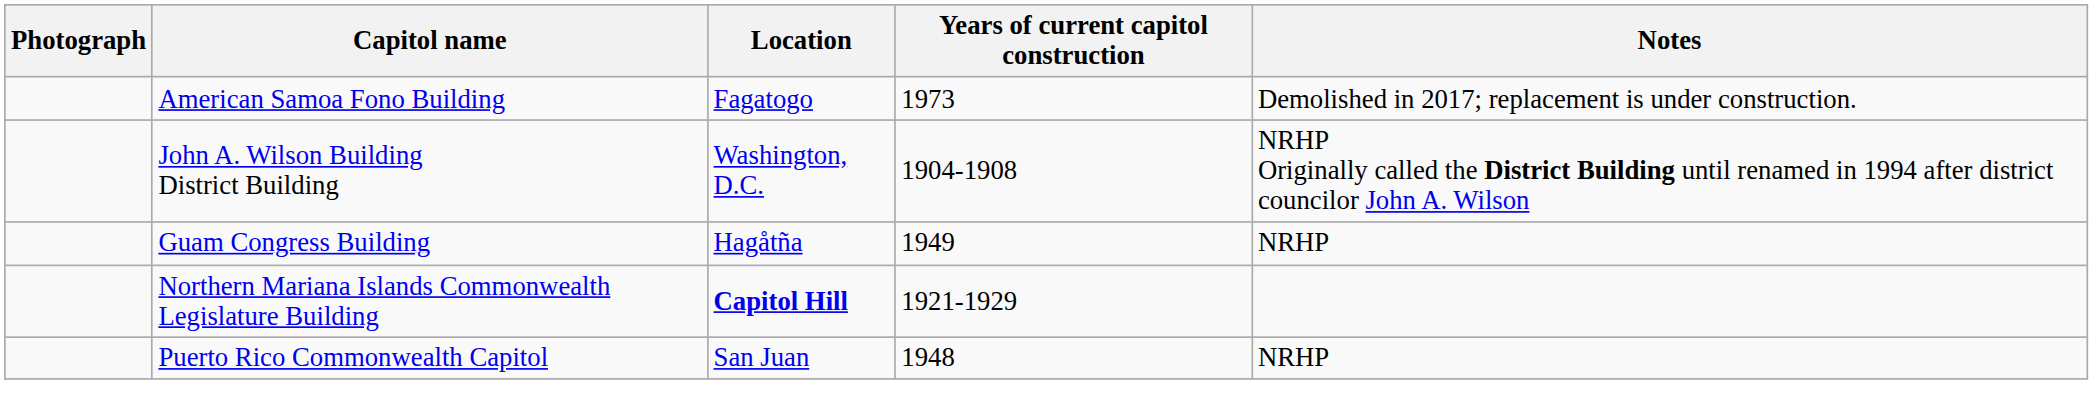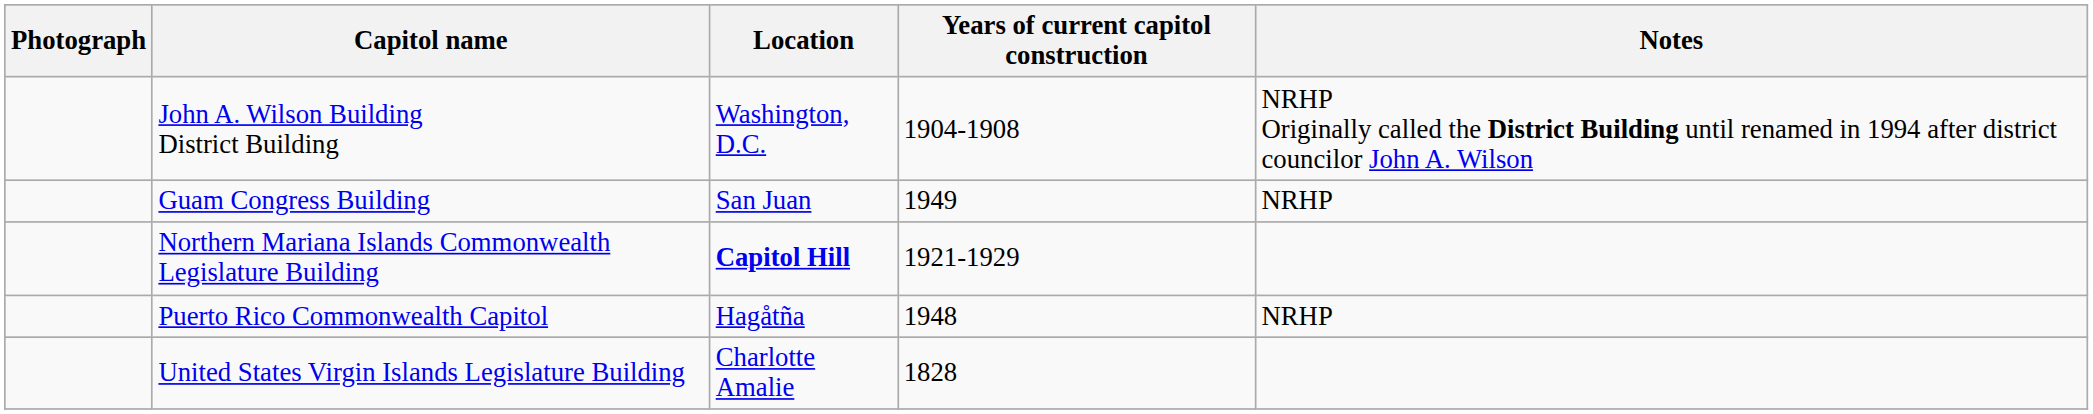- row: American Samoa Fono Building | Fagatogo | 1973 | Demolished in 2017; replacement is under construction.
Guam Congress Building | Location: Hagåtña -> San Juan
Puerto Rico Commonwealth Capitol | Location: San Juan -> Hagåtña
+ row: United States Virgin Islands Legislature Building | Charlotte Amalie | 1828
